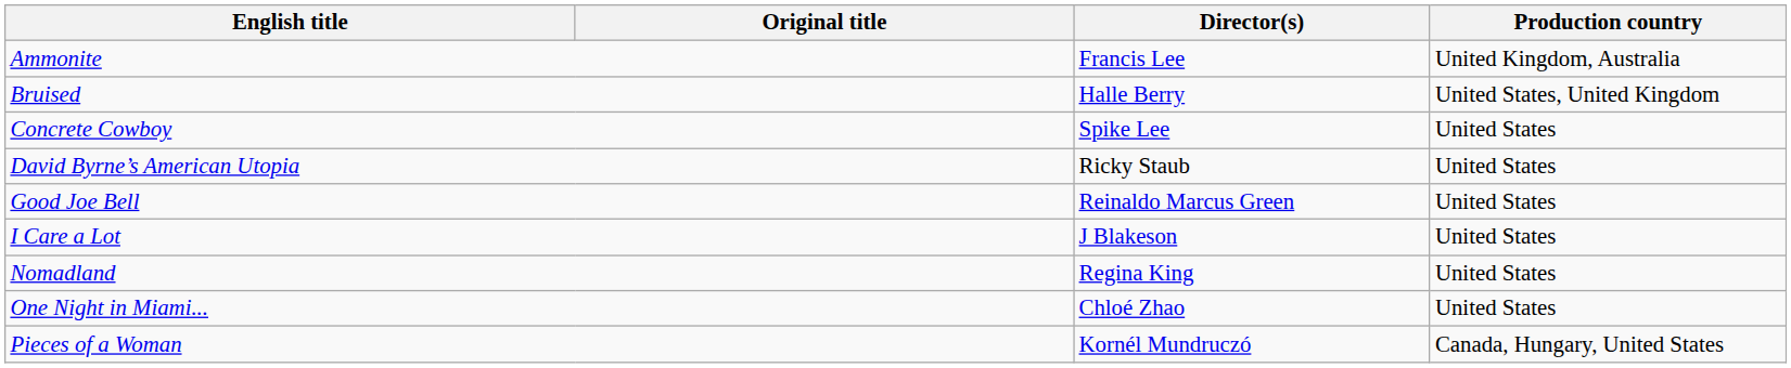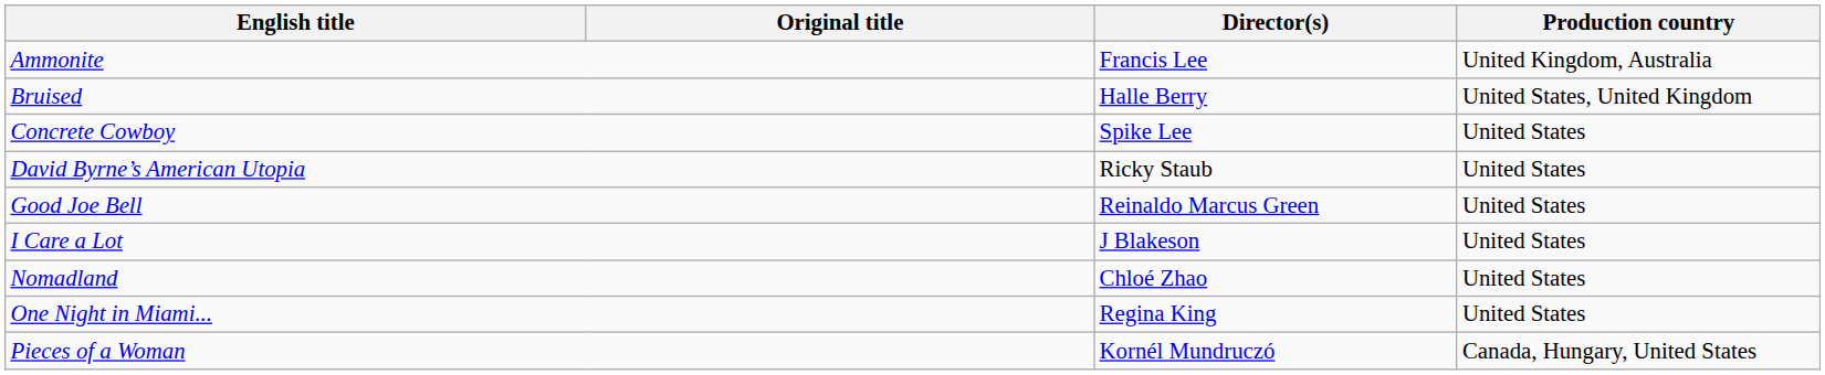Nomadland | Director(s): Regina King -> Chloé Zhao
One Night in Miami... | Director(s): Chloé Zhao -> Regina King
